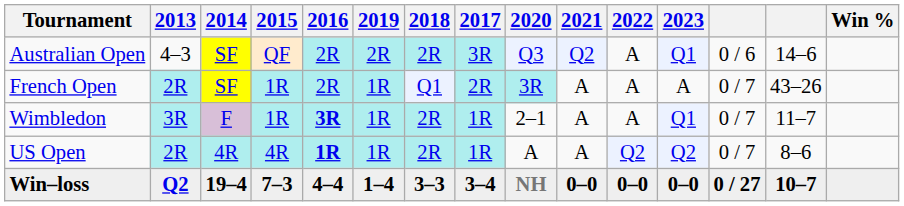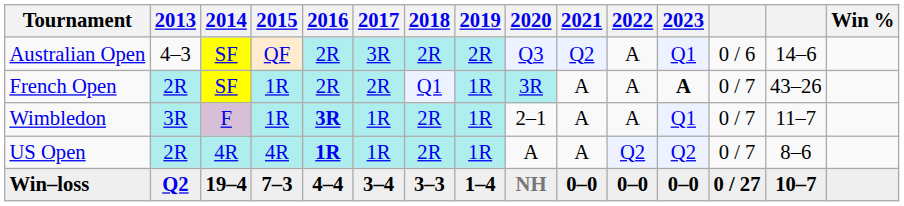columns swapped: 2017 <-> 2019
French Open | 2023: normal -> bold
